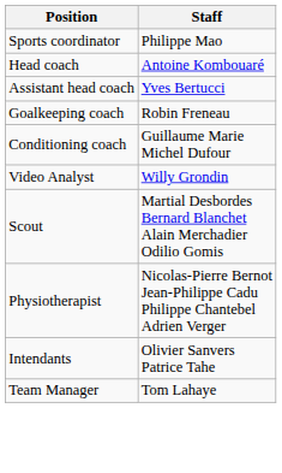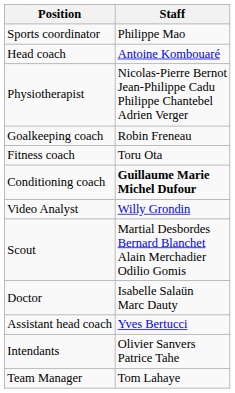rows swapped: Assistant head coach <-> Physiotherapist
+ row: Fitness coach | Toru Ota
Conditioning coach | Staff: normal -> bold
+ row: Doctor | Isabelle Salaün Marc Dauty
